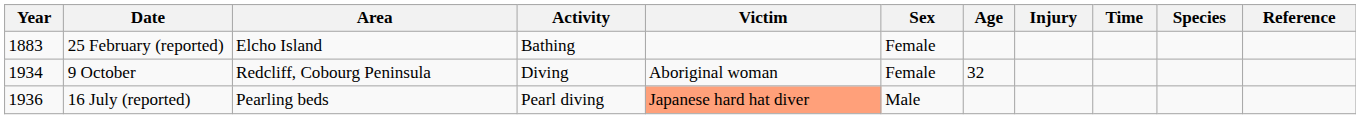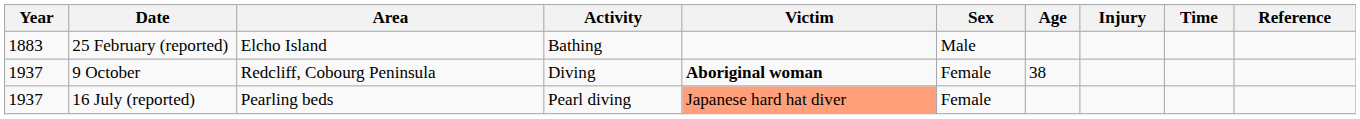- column: Species
25 February (reported) | Sex: Female -> Male
9 October | Year: 1934 -> 1937
9 October | Victim: normal -> bold
9 October | Age: 32 -> 38
16 July (reported) | Year: 1936 -> 1937
16 July (reported) | Sex: Male -> Female
